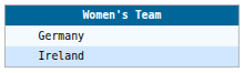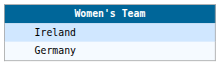rows swapped: Ireland <-> Germany
